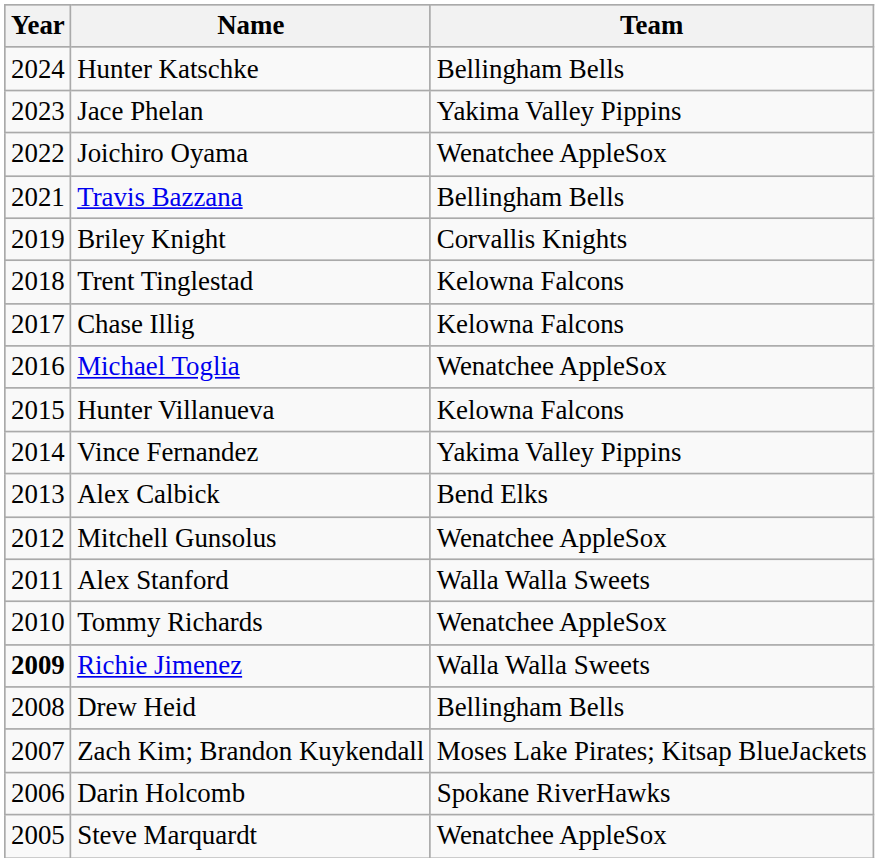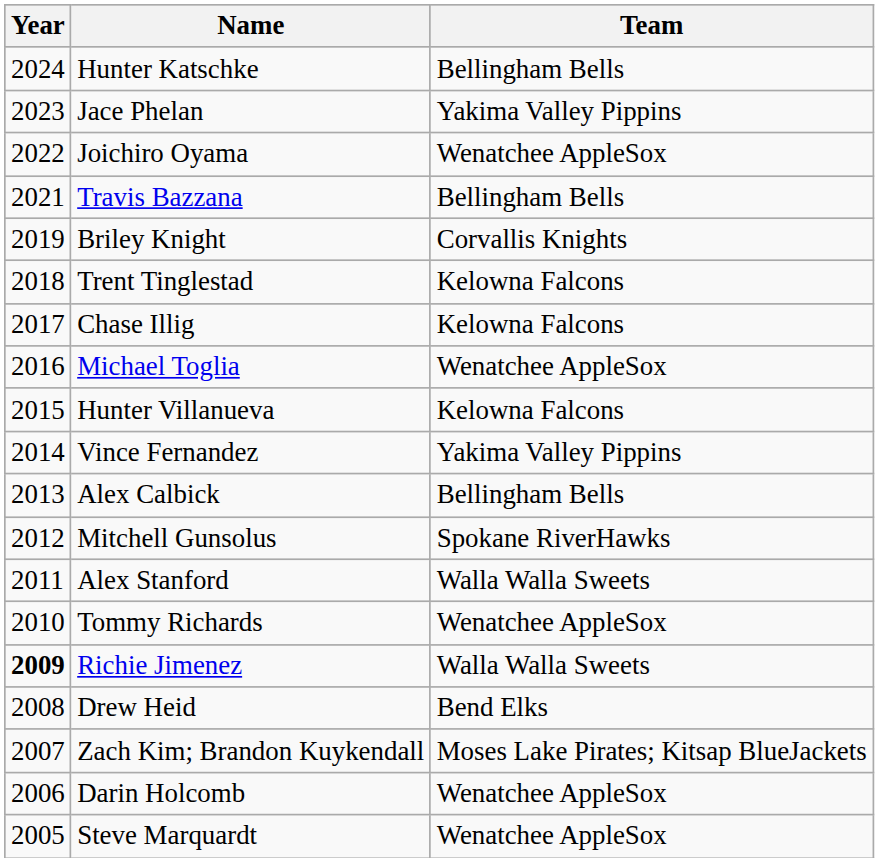Alex Calbick | Team: Bend Elks -> Bellingham Bells
Mitchell Gunsolus | Team: Wenatchee AppleSox -> Spokane RiverHawks
Drew Heid | Team: Bellingham Bells -> Bend Elks
Darin Holcomb | Team: Spokane RiverHawks -> Wenatchee AppleSox
